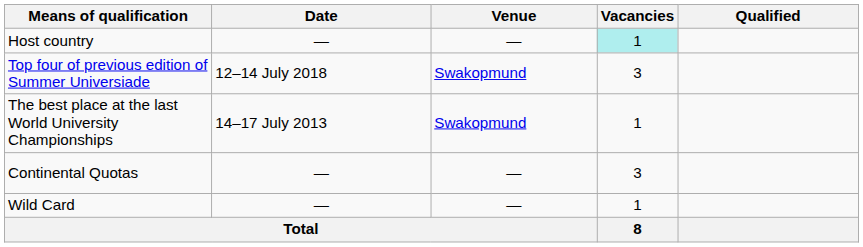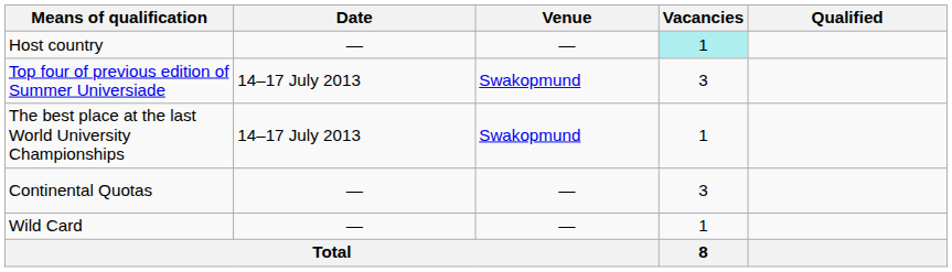Top four of previous edition of Summer Universiade | Date: 12–14 July 2018 -> 14–17 July 2013
